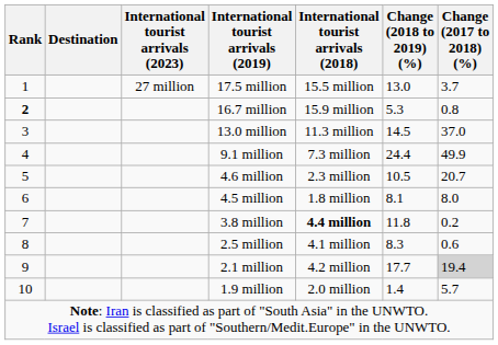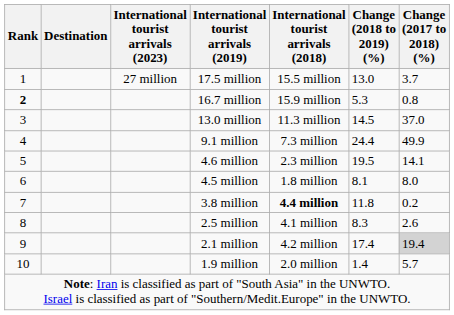4.6 million | Change (2018 to 2019) (%): 10.5 -> 19.5
4.6 million | Change (2017 to 2018) (%): 20.7 -> 14.1
2.5 million | Change (2017 to 2018) (%): 0.6 -> 2.6
2.1 million | Change (2018 to 2019) (%): 17.7 -> 17.4
